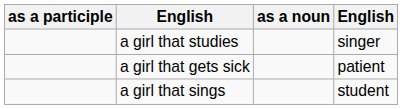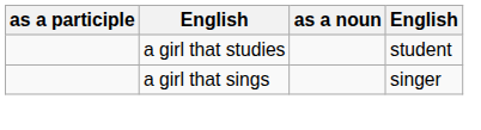a girl that studies | column 4: singer -> student
- row: a girl that gets sick | patient
a girl that sings | column 4: student -> singer
